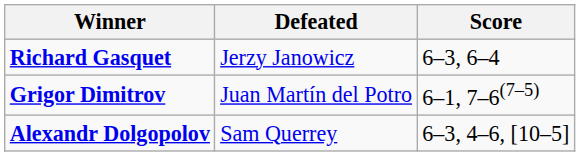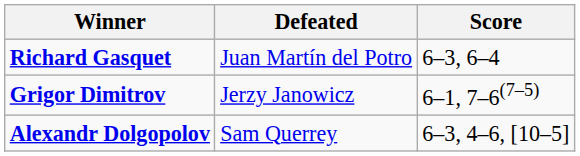Richard Gasquet | Defeated: Jerzy Janowicz -> Juan Martín del Potro
Grigor Dimitrov | Defeated: Juan Martín del Potro -> Jerzy Janowicz
